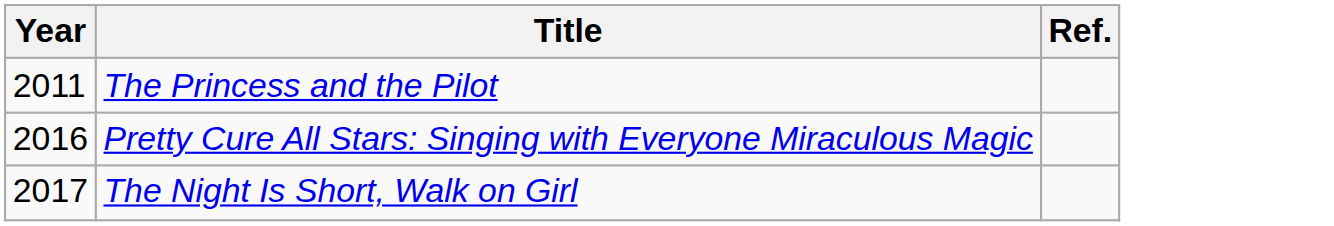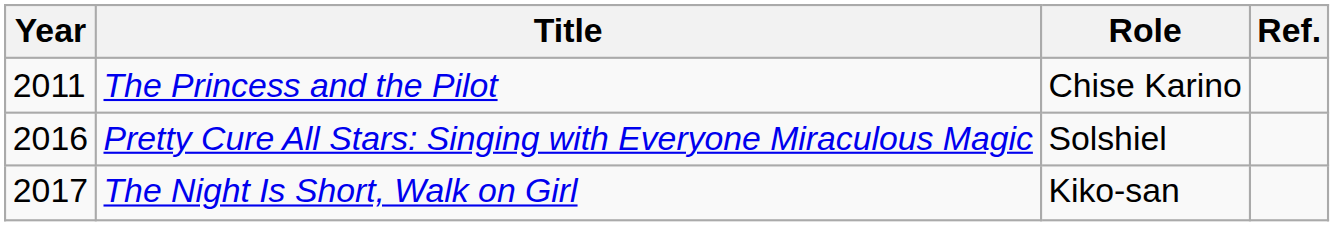+ column: Role | Chise Karino | Solshiel | Kiko-san
